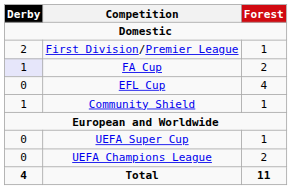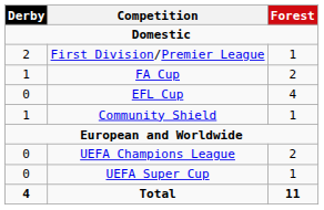FA Cup | Derby: lavender background -> no background
rows swapped: UEFA Champions League <-> UEFA Super Cup
